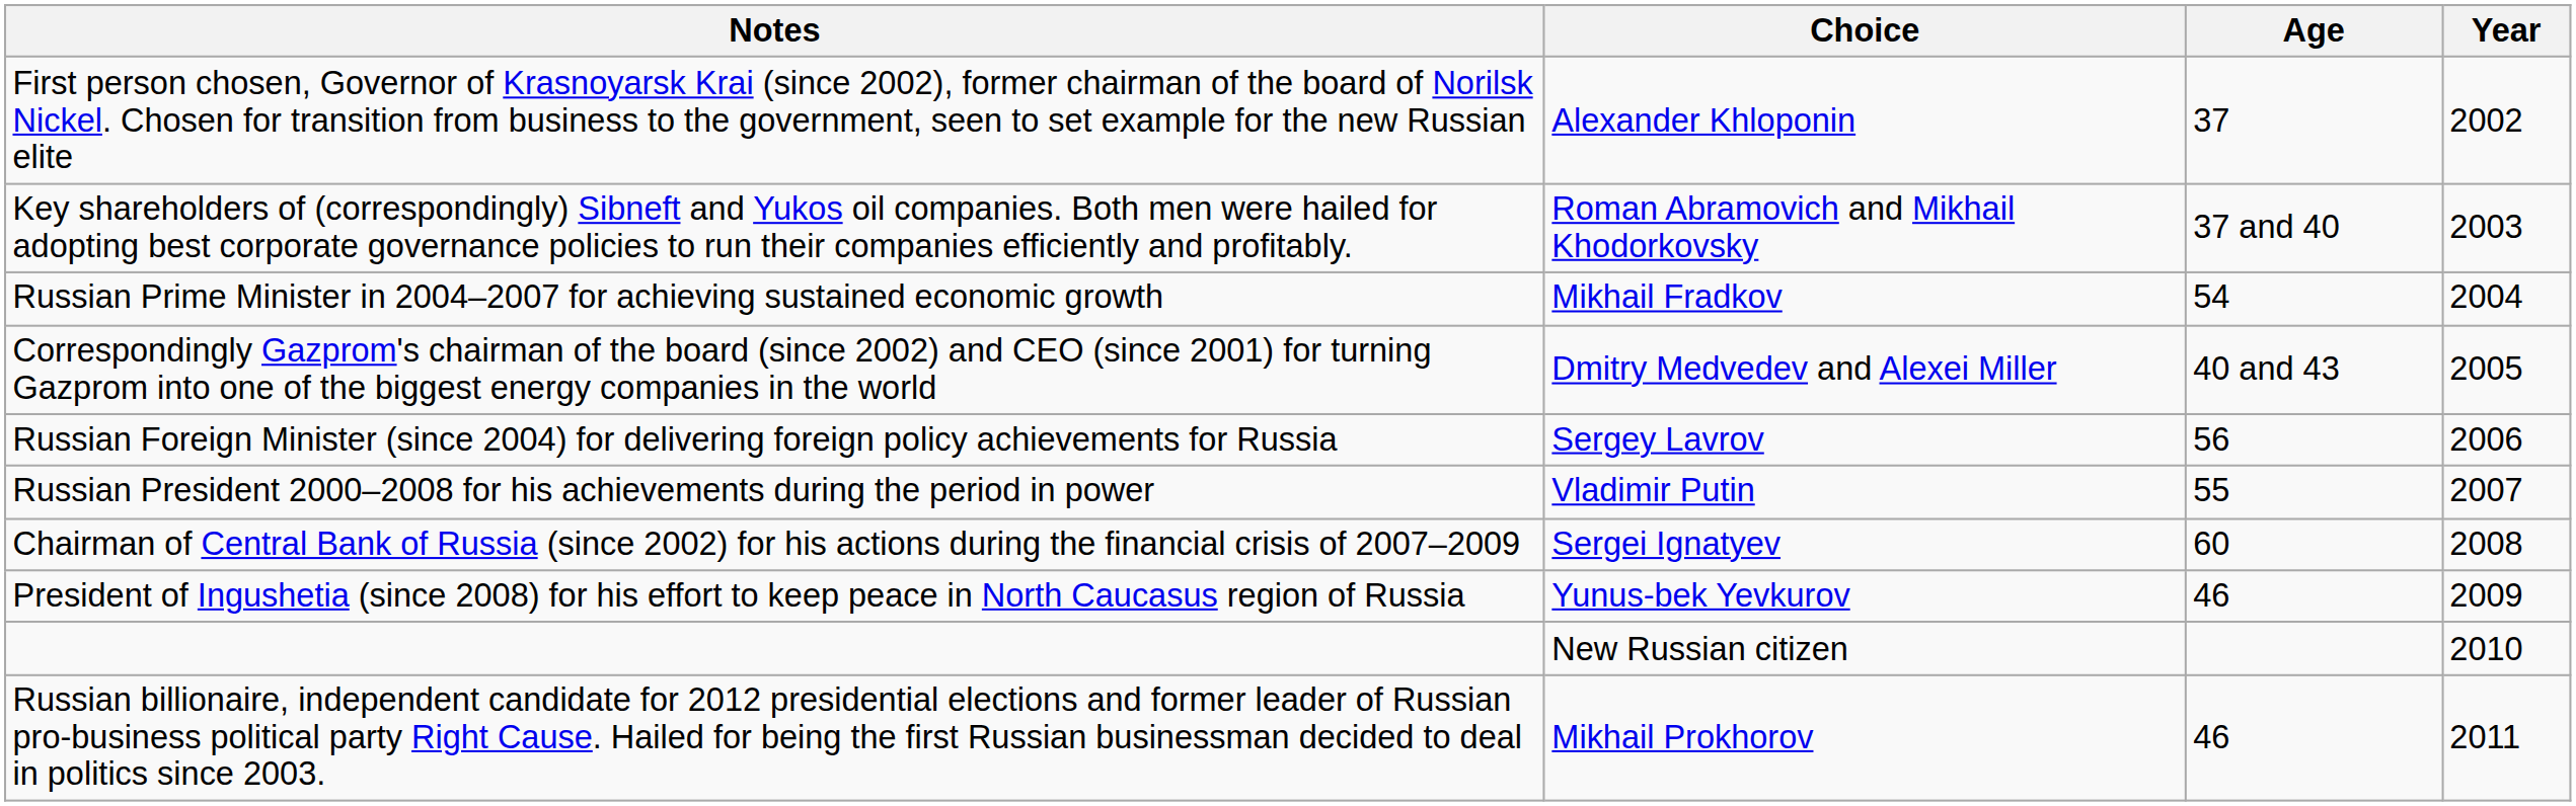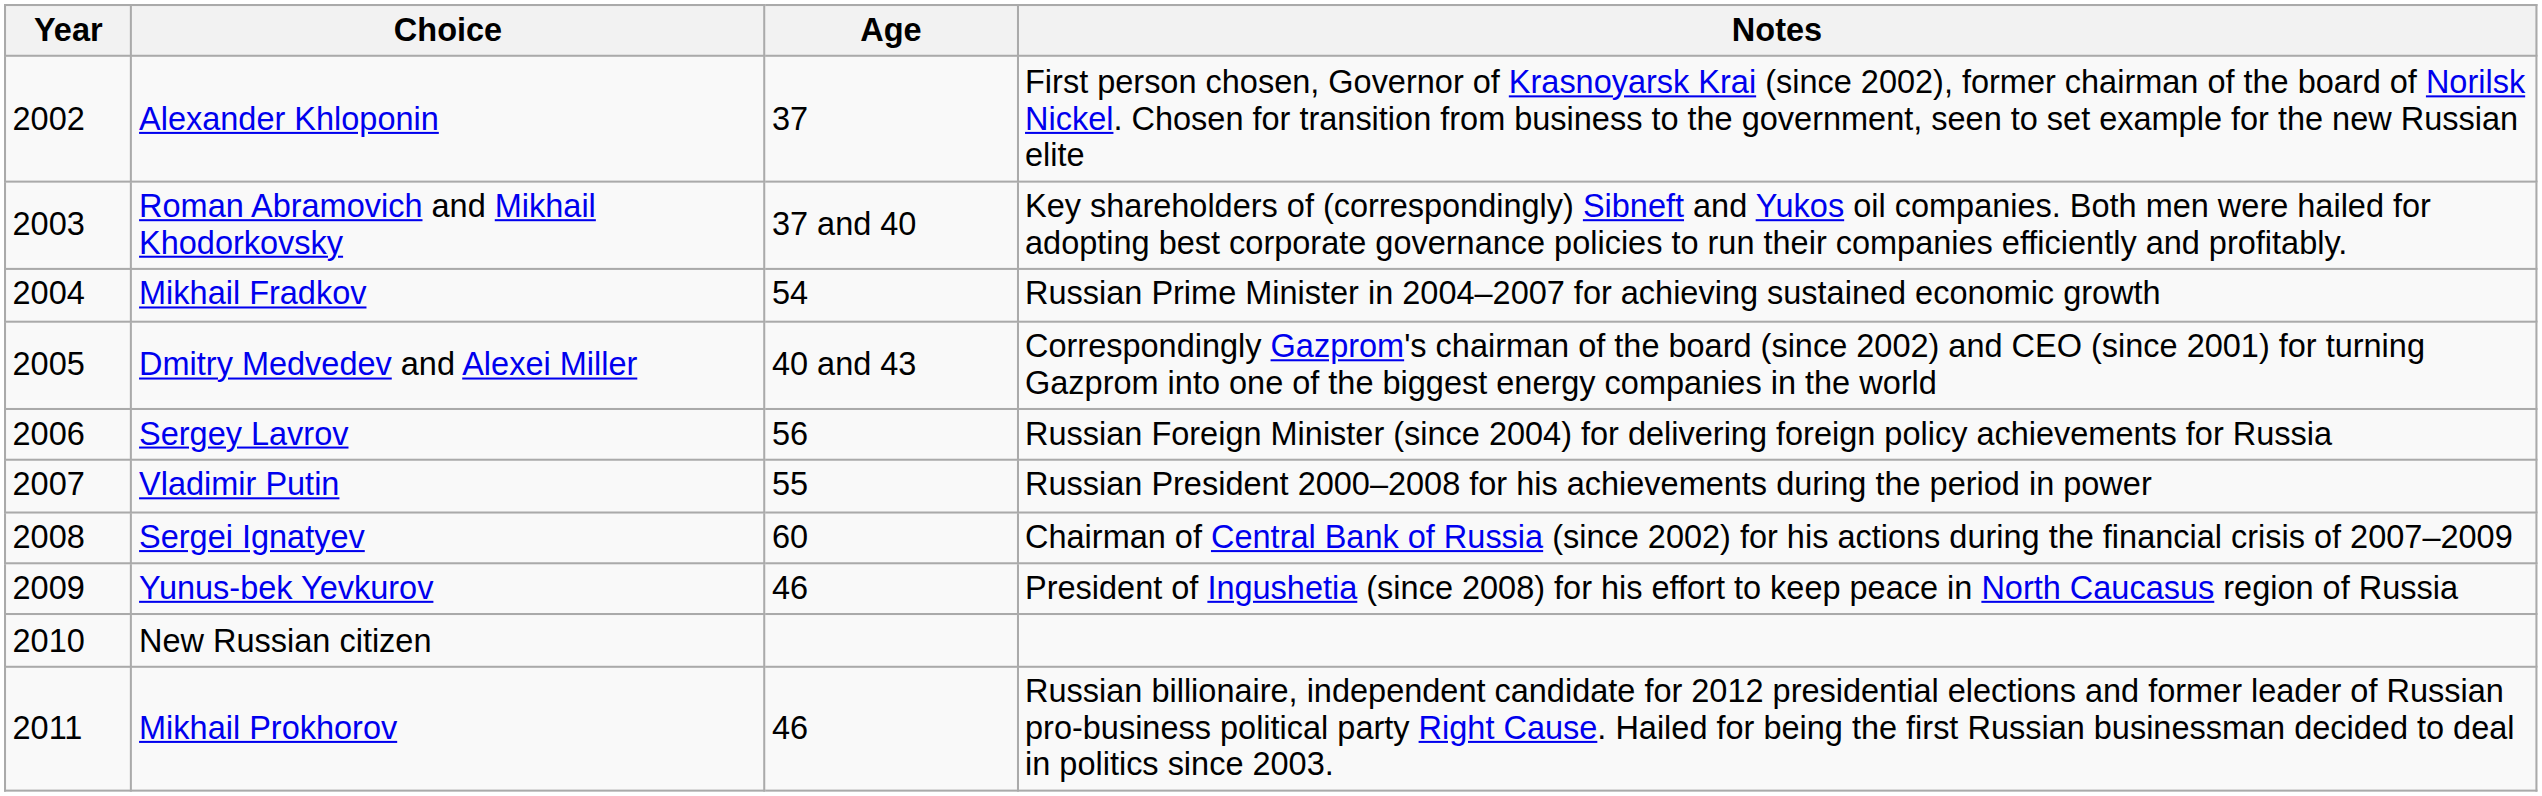columns swapped: Year <-> Notes
